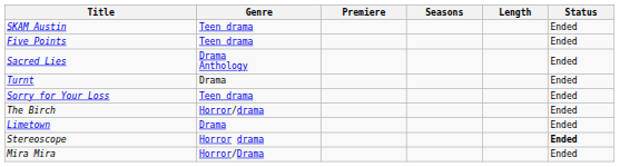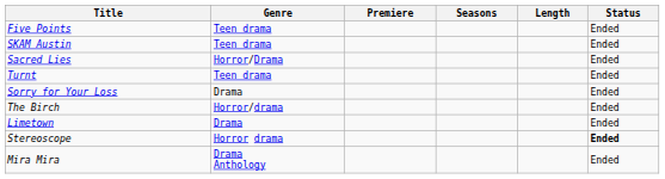rows swapped: SKAM Austin <-> Five Points
Sacred Lies | Genre: Drama Anthology -> Horror/Drama
Turnt | Genre: Drama -> Teen drama
Sorry for Your Loss | Genre: Teen drama -> Drama
Mira Mira | Genre: Horror/Drama -> Drama Anthology
